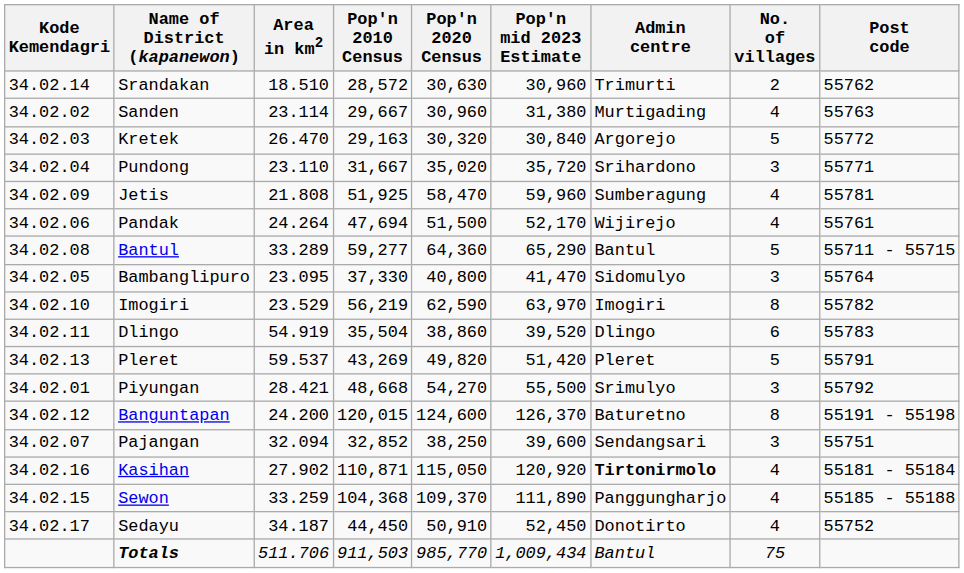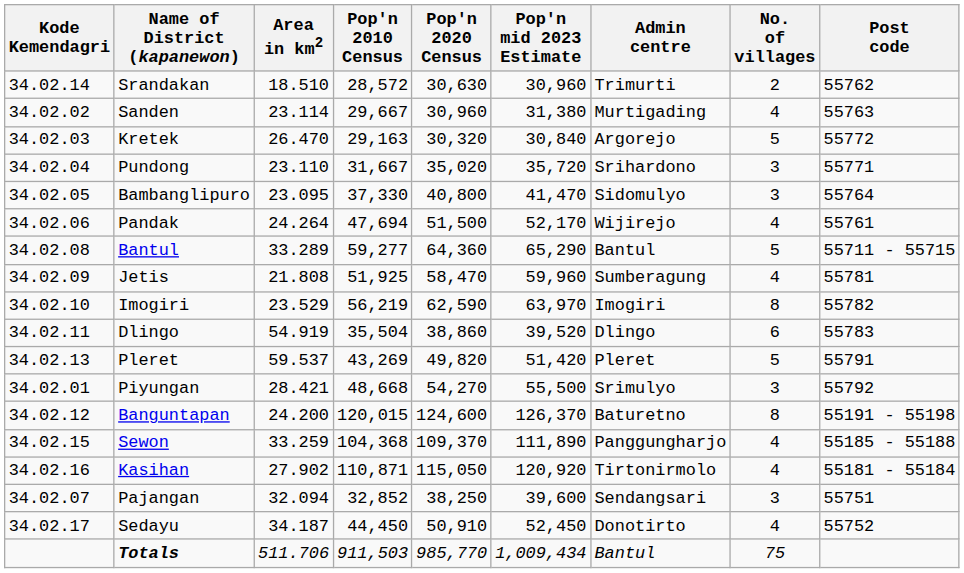rows swapped: Bambanglipuro <-> Jetis
rows swapped: Sewon <-> Pajangan
Kasihan | Admin centre: bold -> normal
